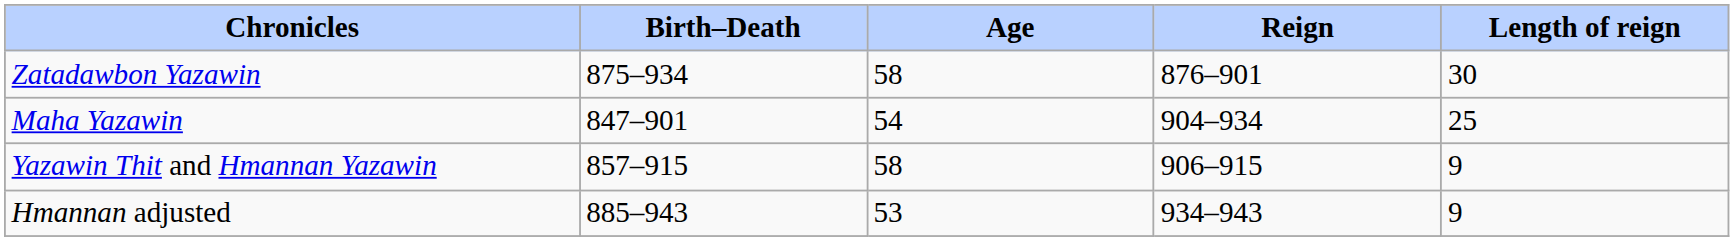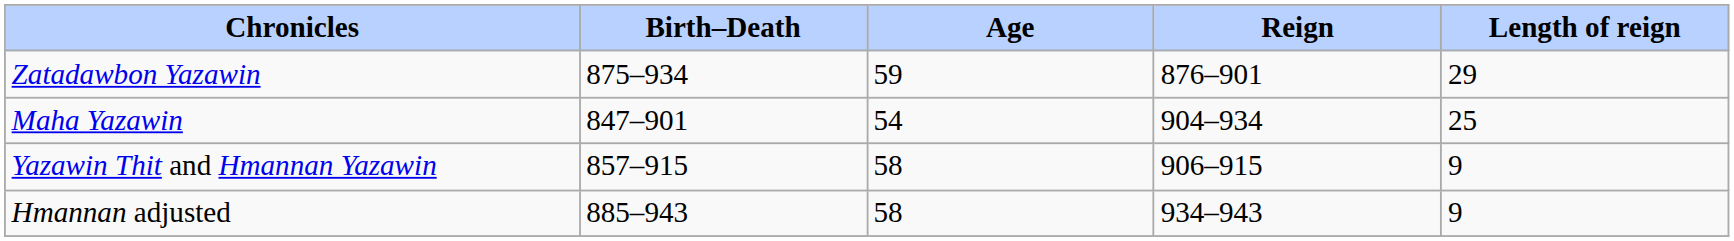Zatadawbon Yazawin | Age: 58 -> 59
Zatadawbon Yazawin | Length of reign: 30 -> 29
Hmannan adjusted | Age: 53 -> 58
